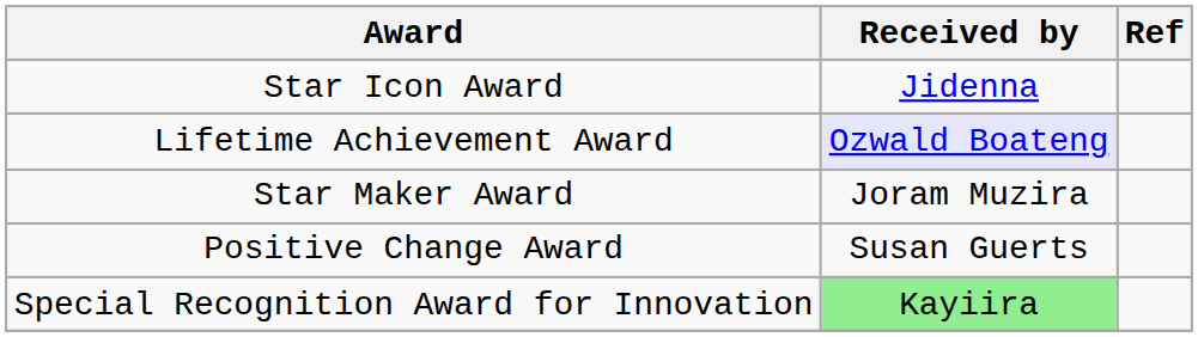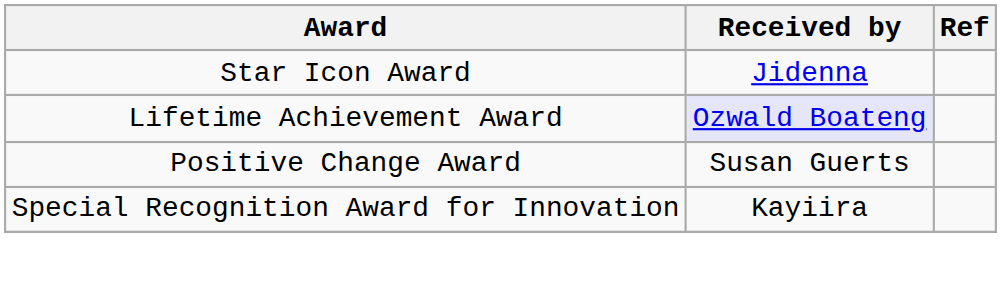- row: Star Maker Award | Joram Muzira
Special Recognition Award for Innovation | Received by: lightgreen background -> no background
